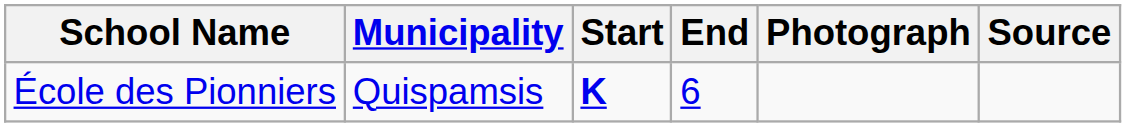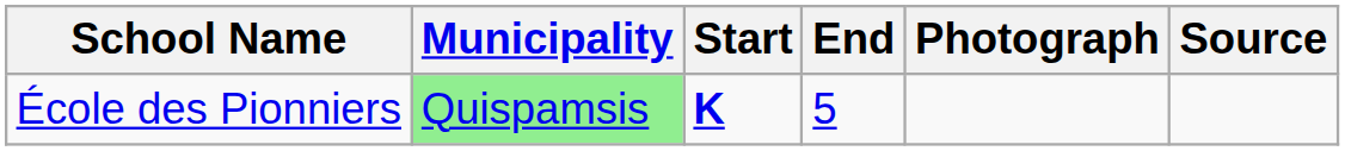École des Pionniers | Municipality: no background -> lightgreen background
École des Pionniers | End: 6 -> 5
